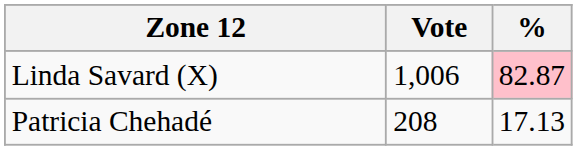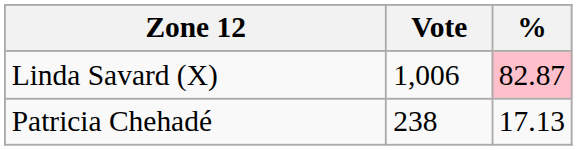Patricia Chehadé | Vote: 208 -> 238
